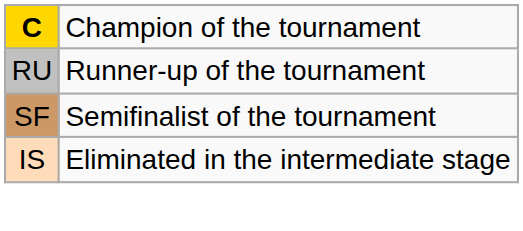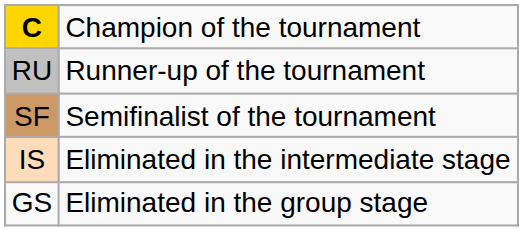+ row: GS | Eliminated in the group stage
